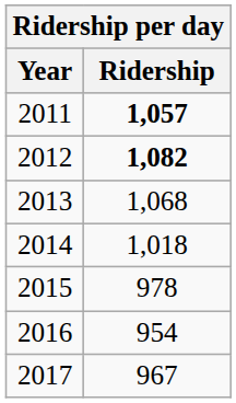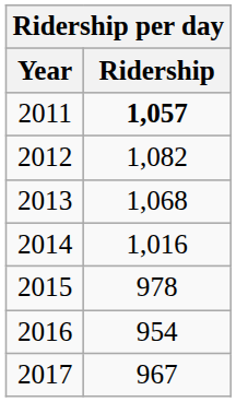2012 | Ridership: bold -> normal
2014 | Ridership: 1,018 -> 1,016
